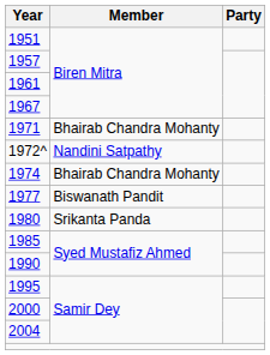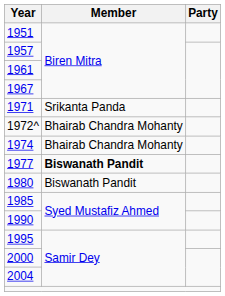1971 | Member: Bhairab Chandra Mohanty -> Srikanta Panda
1972^ | Member: Nandini Satpathy -> Bhairab Chandra Mohanty
1977 | Member: normal -> bold
1980 | Member: Srikanta Panda -> Biswanath Pandit
